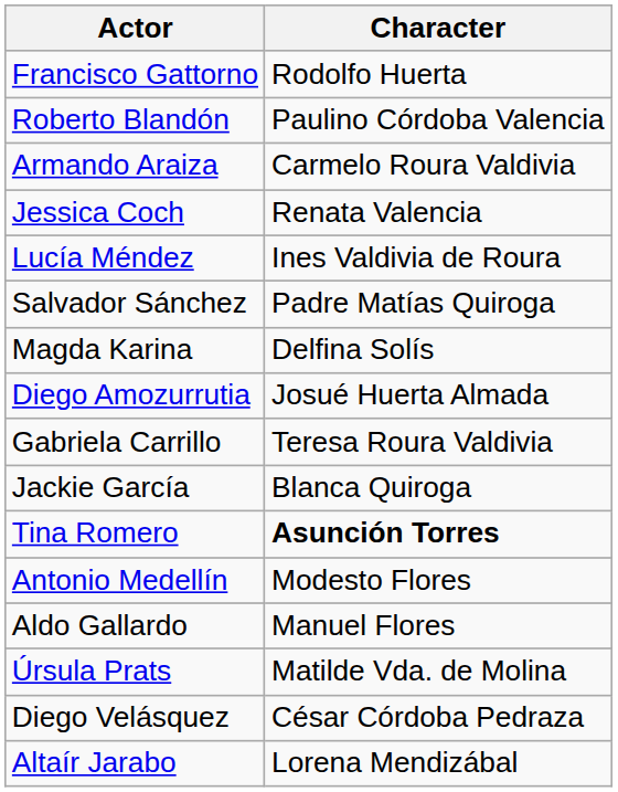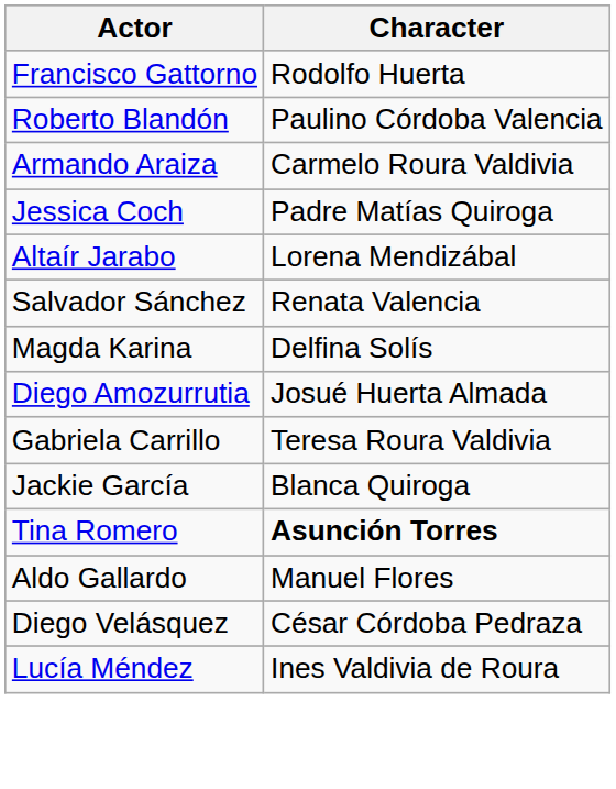Jessica Coch | Character: Renata Valencia -> Padre Matías Quiroga
rows swapped: Altaír Jarabo <-> Lucía Méndez
Salvador Sánchez | Character: Padre Matías Quiroga -> Renata Valencia
- row: Antonio Medellín | Modesto Flores
- row: Úrsula Prats | Matilde Vda. de Molina
